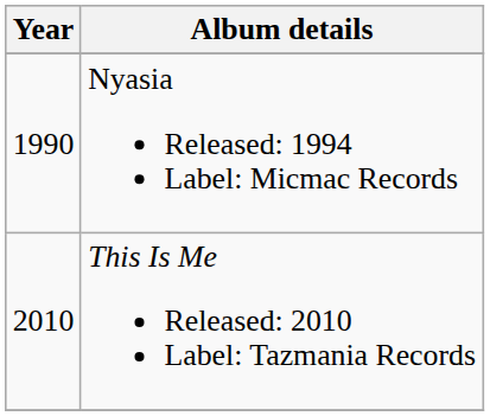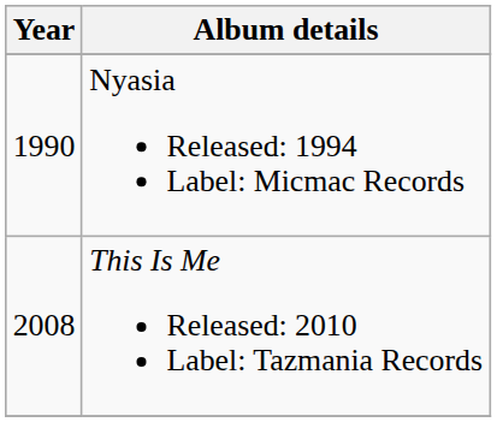This Is Me Released: 2010 Label: Tazmania Records | Year: 2010 -> 2008
